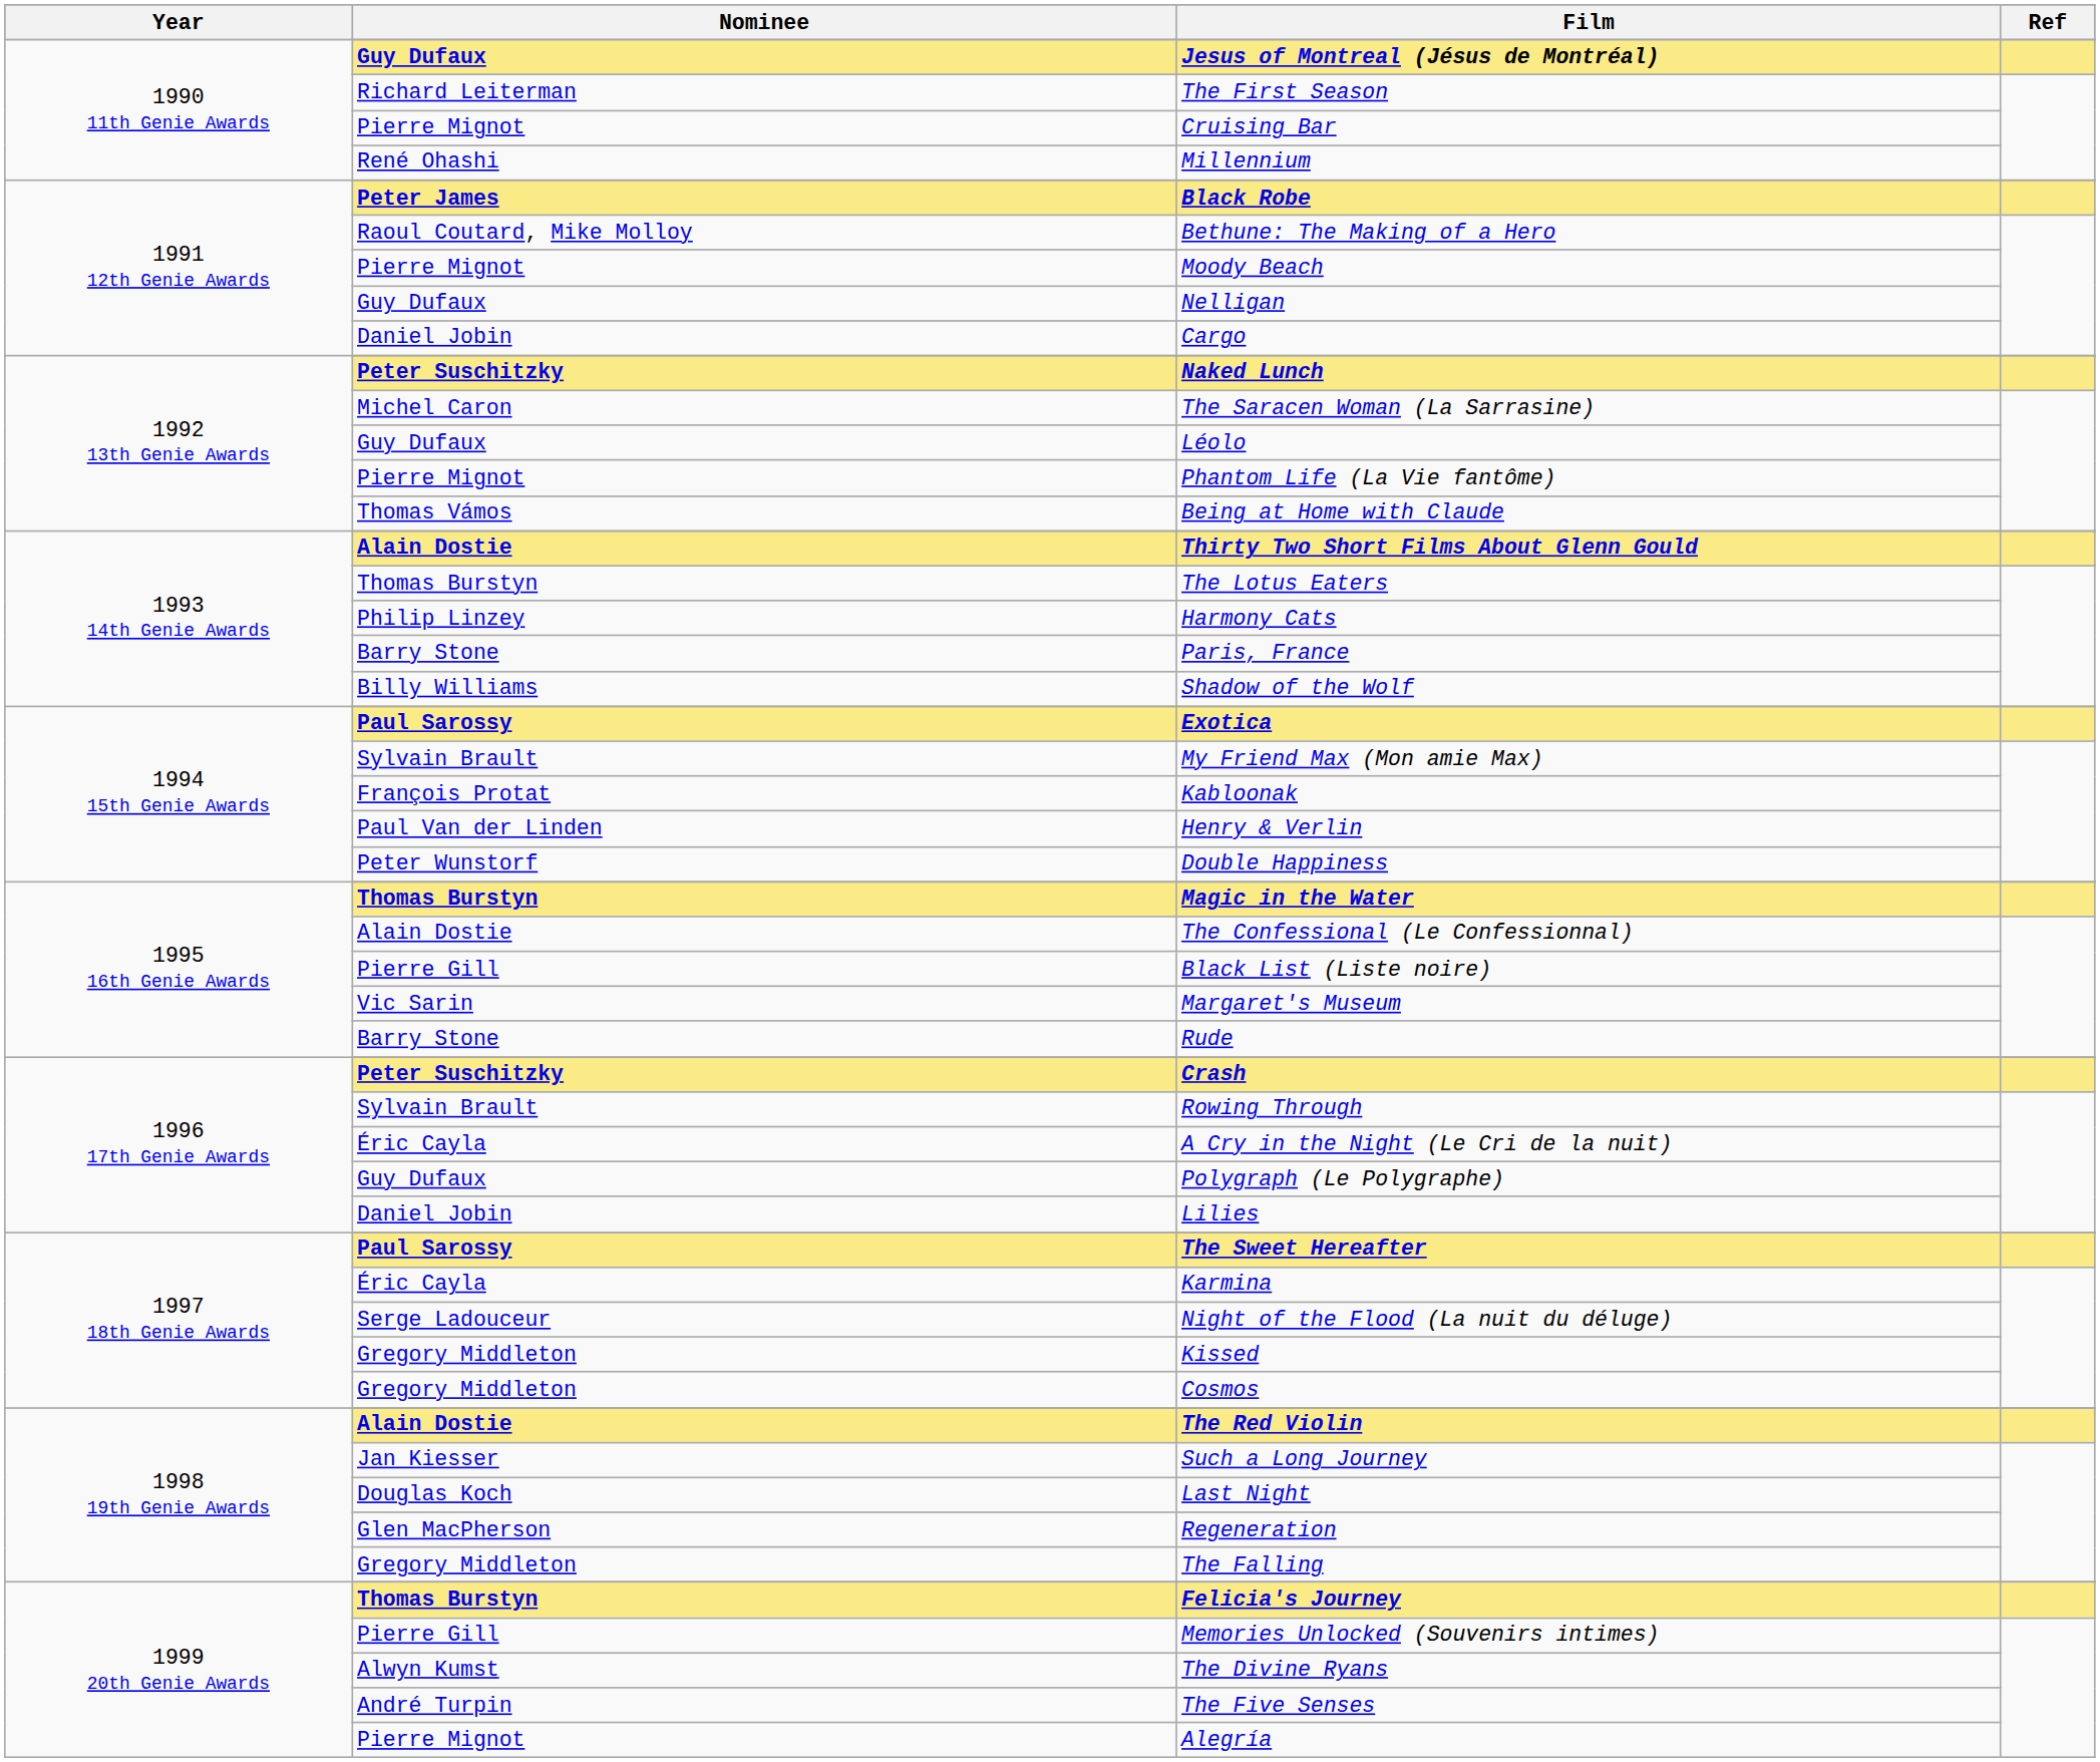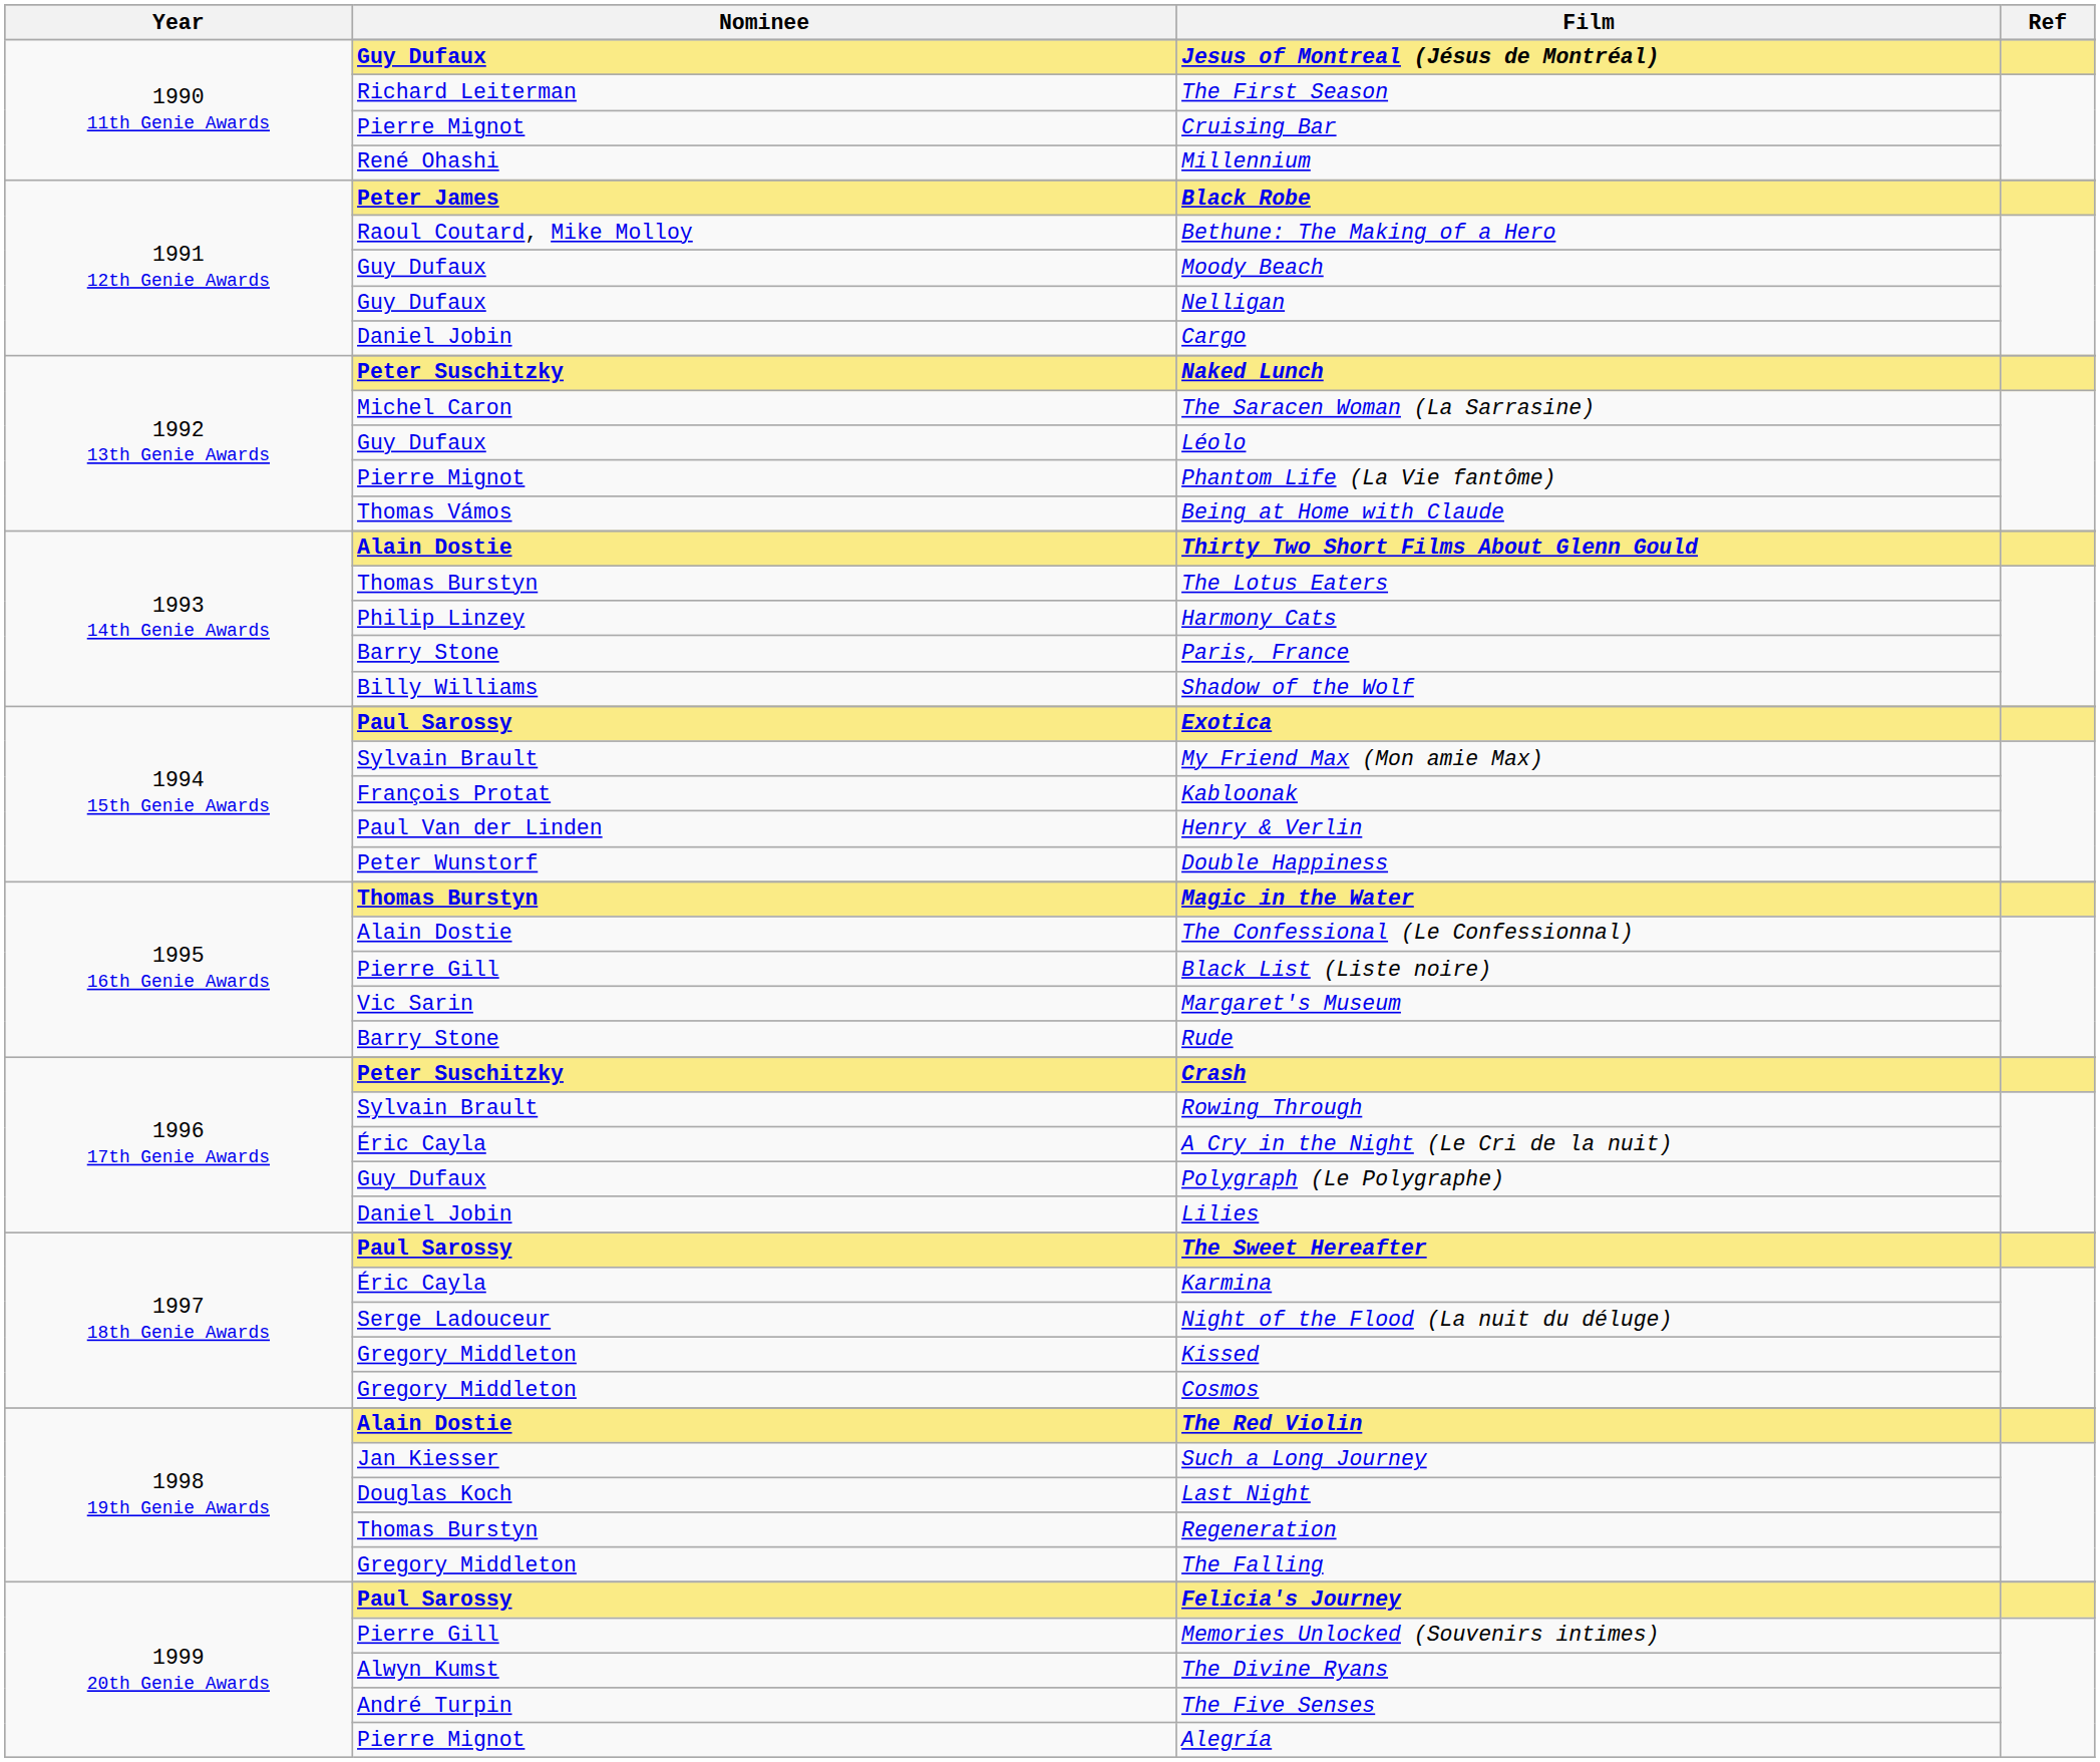Moody Beach | Nominee: Pierre Mignot -> Guy Dufaux
Regeneration | Nominee: Glen MacPherson -> Thomas Burstyn
Felicia's Journey | Nominee: Thomas Burstyn -> Paul Sarossy
